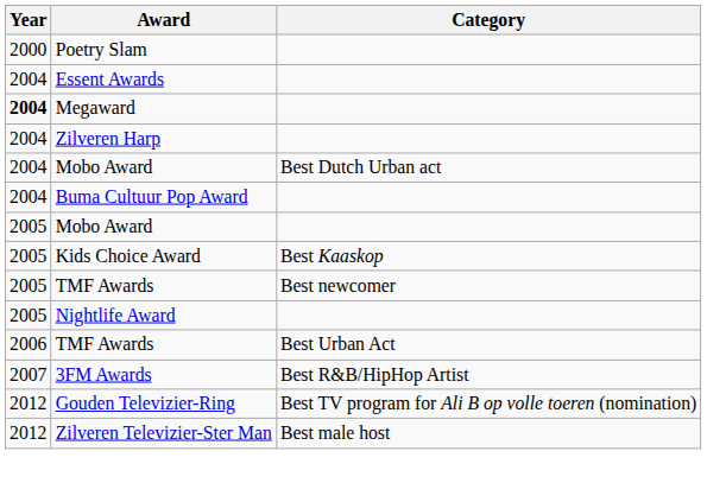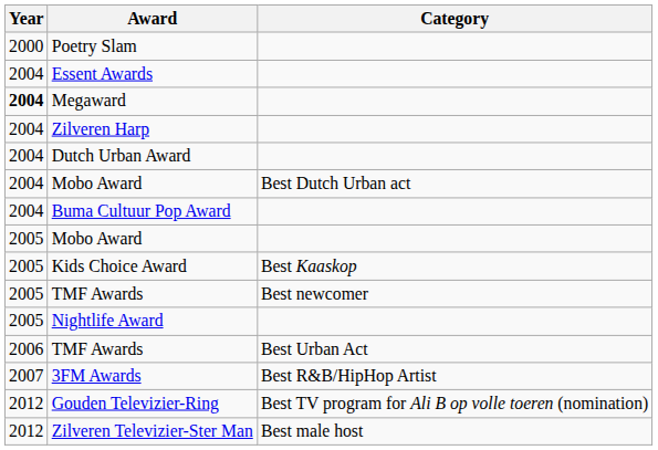+ row: 2004 | Dutch Urban Award
